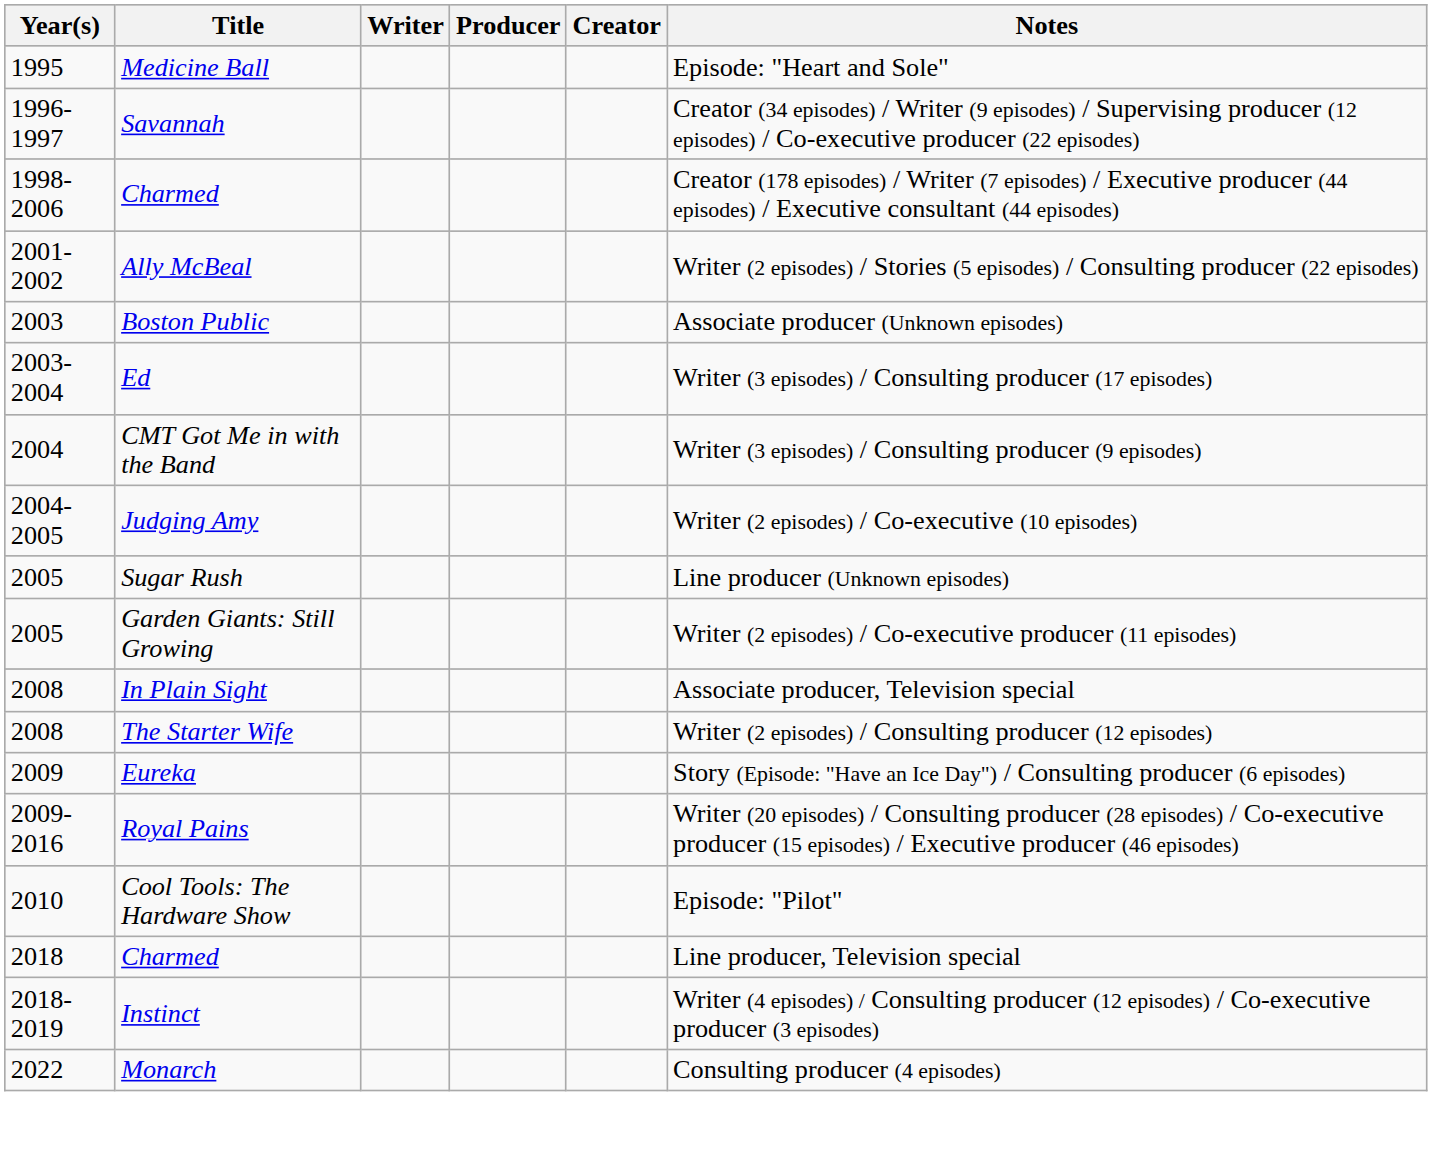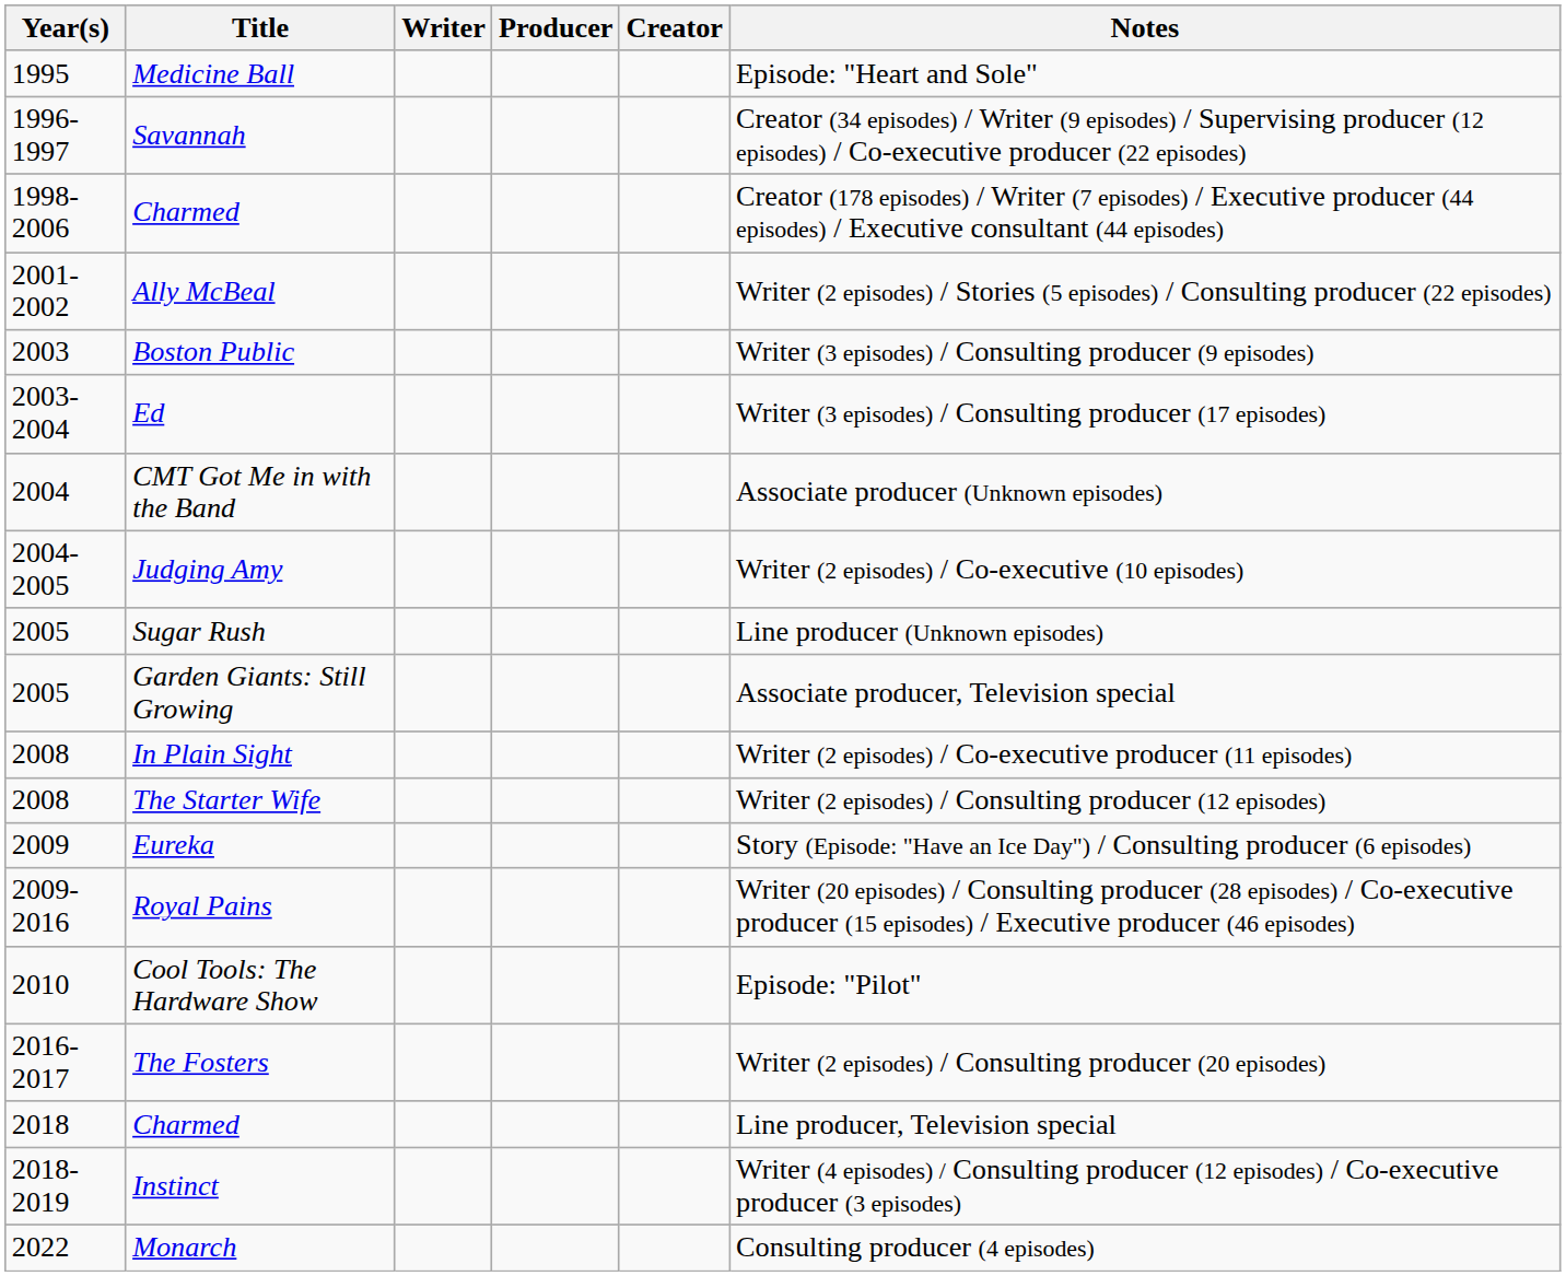Boston Public | Notes: Associate producer (Unknown episodes) -> Writer (3 episodes) / Consulting producer (9 episodes)
CMT Got Me in with the Band | Notes: Writer (3 episodes) / Consulting producer (9 episodes) -> Associate producer (Unknown episodes)
Garden Giants: Still Growing | Notes: Writer (2 episodes) / Co-executive producer (11 episodes) -> Associate producer, Television special
In Plain Sight | Notes: Associate producer, Television special -> Writer (2 episodes) / Co-executive producer (11 episodes)
+ row: 2016-2017 | The Fosters | Writer (2 episodes) / Consulting producer (20 episodes)
